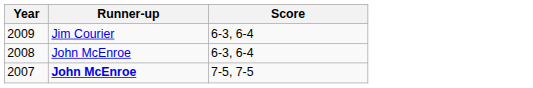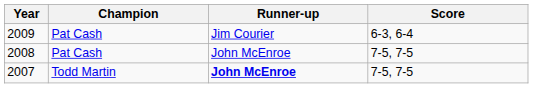+ column: Champion | Pat Cash | Pat Cash | Todd Martin
2008 | Score: 6-3, 6-4 -> 7-5, 7-5
